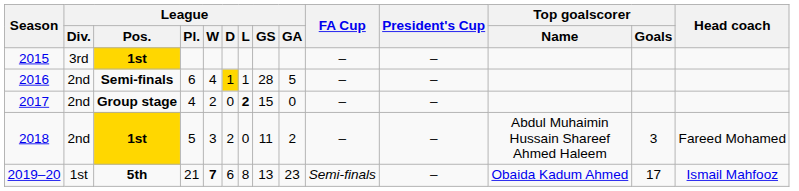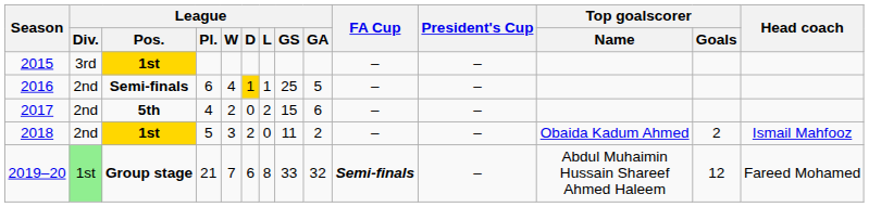2016 | League / GS: 28 -> 25
2017 | League / Pos.: Group stage -> 5th
2017 | League / L: bold -> normal
2017 | League / GA: 0 -> 6
2018 | Top goalscorer / Name: Abdul Muhaimin Hussain Shareef Ahmed Haleem -> Obaida Kadum Ahmed
2018 | Top goalscorer / Goals: 3 -> 2
2018 | Head coach: Fareed Mohamed -> Ismail Mahfooz
2019–20 | League / Div.: no background -> lightgreen background
2019–20 | League / Pos.: 5th -> Group stage
2019–20 | League / W: bold -> normal
2019–20 | League / GS: 13 -> 33
2019–20 | League / GA: 23 -> 32
2019–20 | FA Cup: normal -> bold
2019–20 | Top goalscorer / Name: Obaida Kadum Ahmed -> Abdul Muhaimin Hussain Shareef Ahmed Haleem
2019–20 | Top goalscorer / Goals: 17 -> 12
2019–20 | Head coach: Ismail Mahfooz -> Fareed Mohamed
